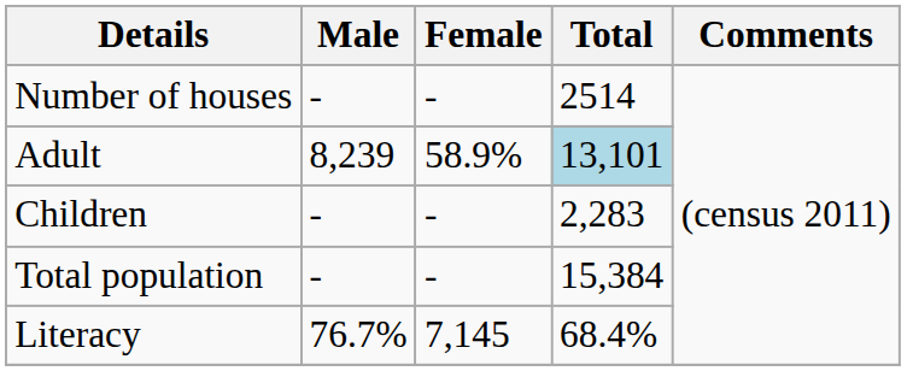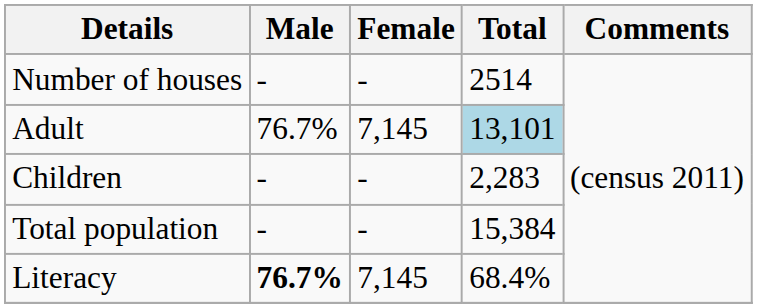Adult | Male: 8,239 -> 76.7%
Adult | Female: 58.9% -> 7,145
Literacy | Male: normal -> bold
